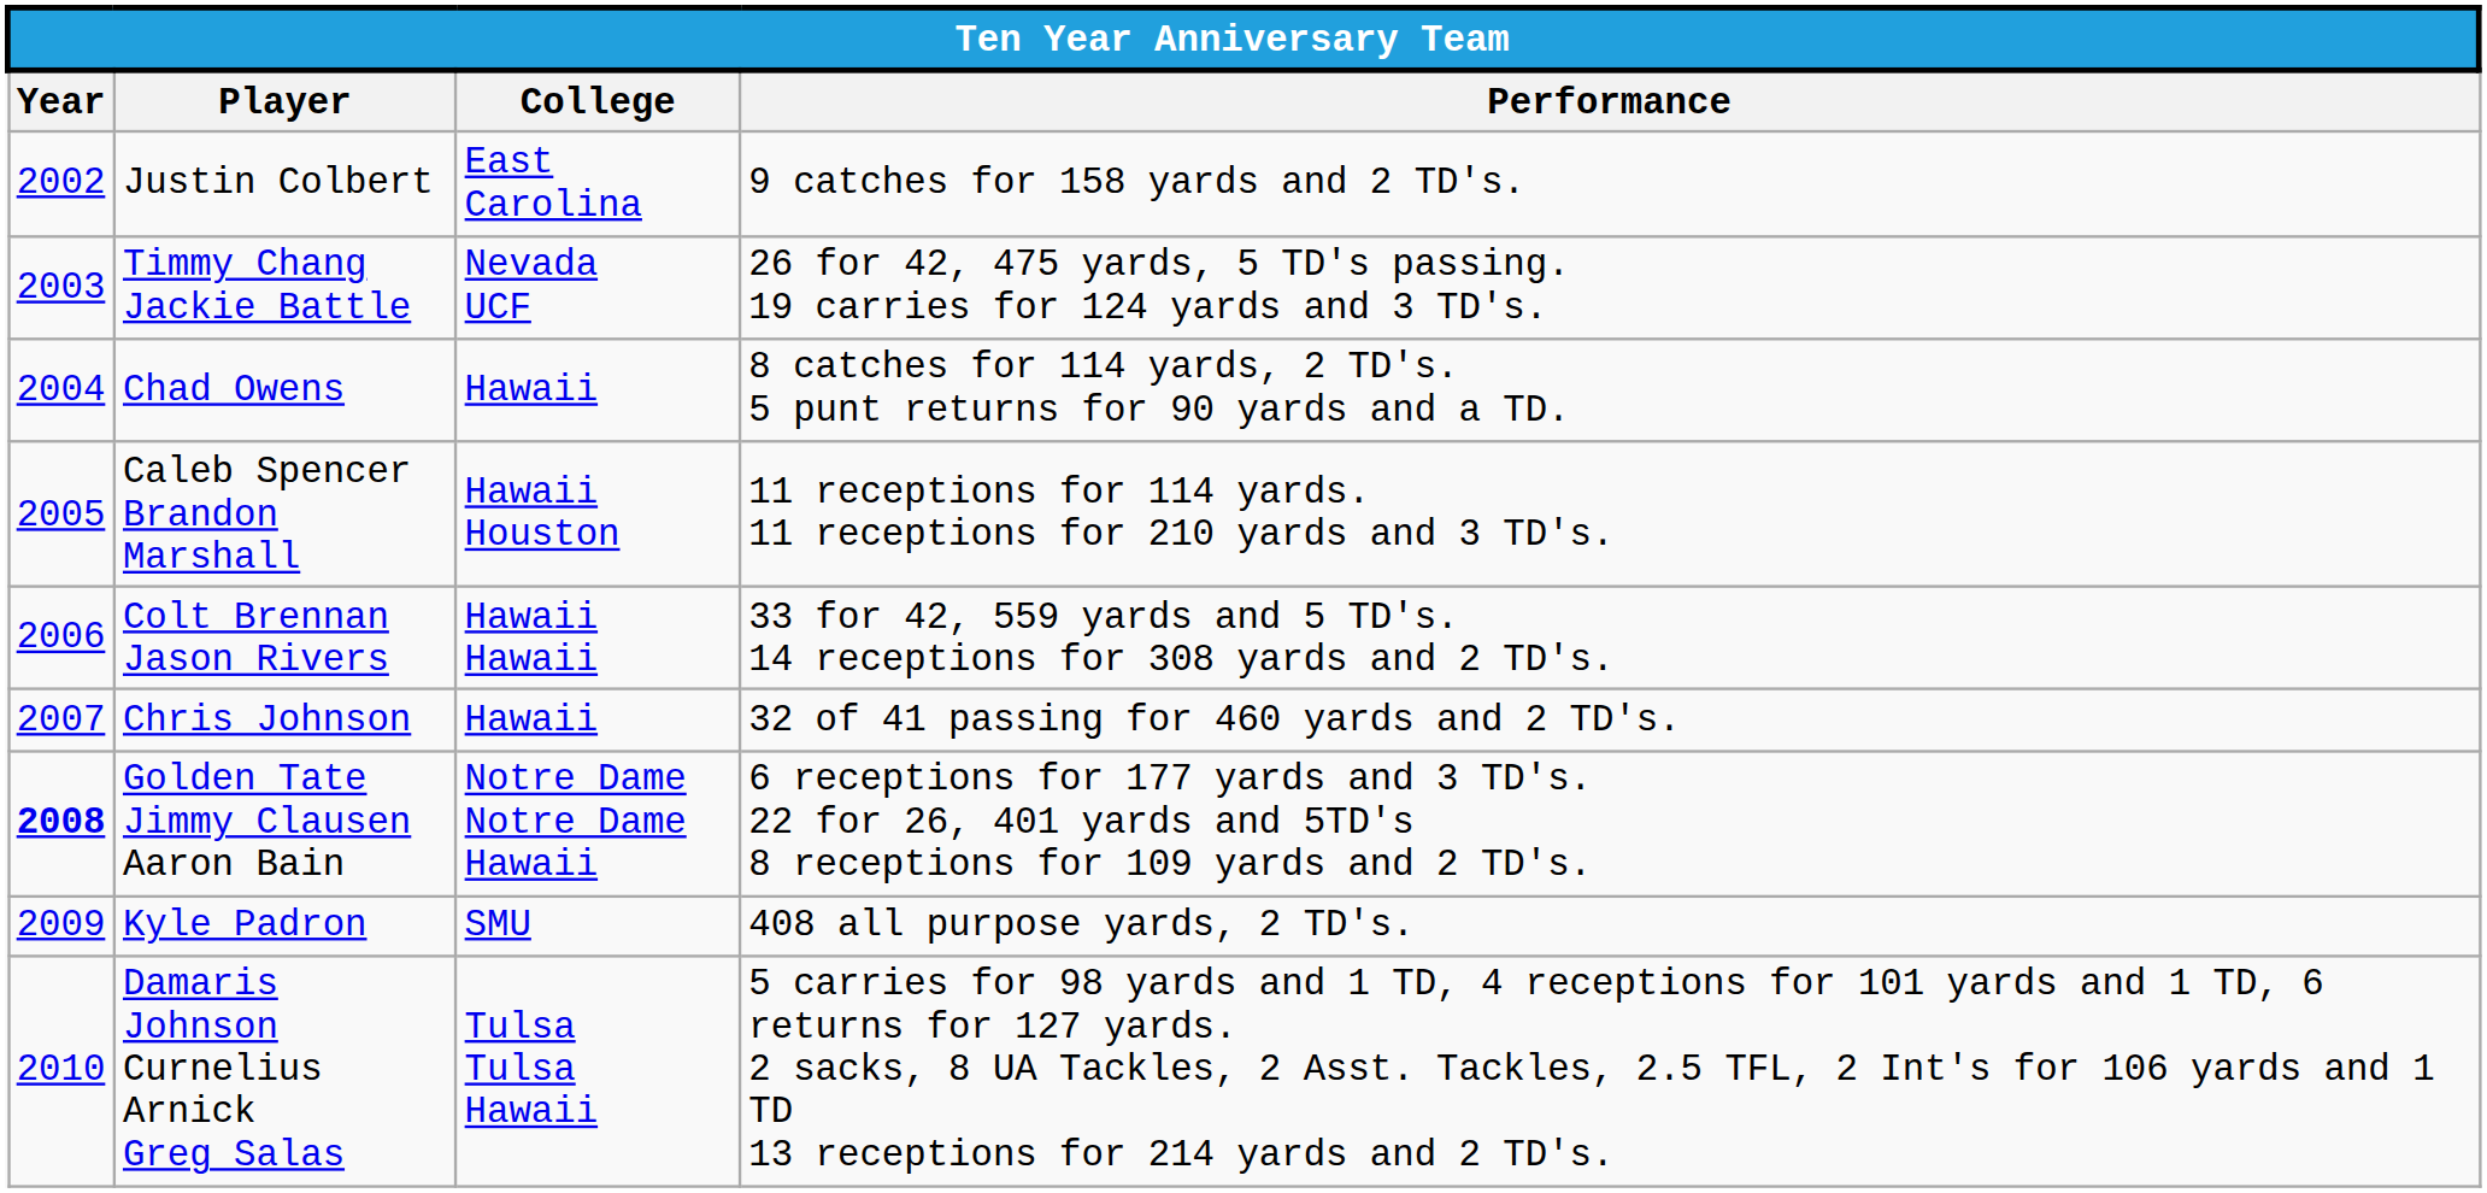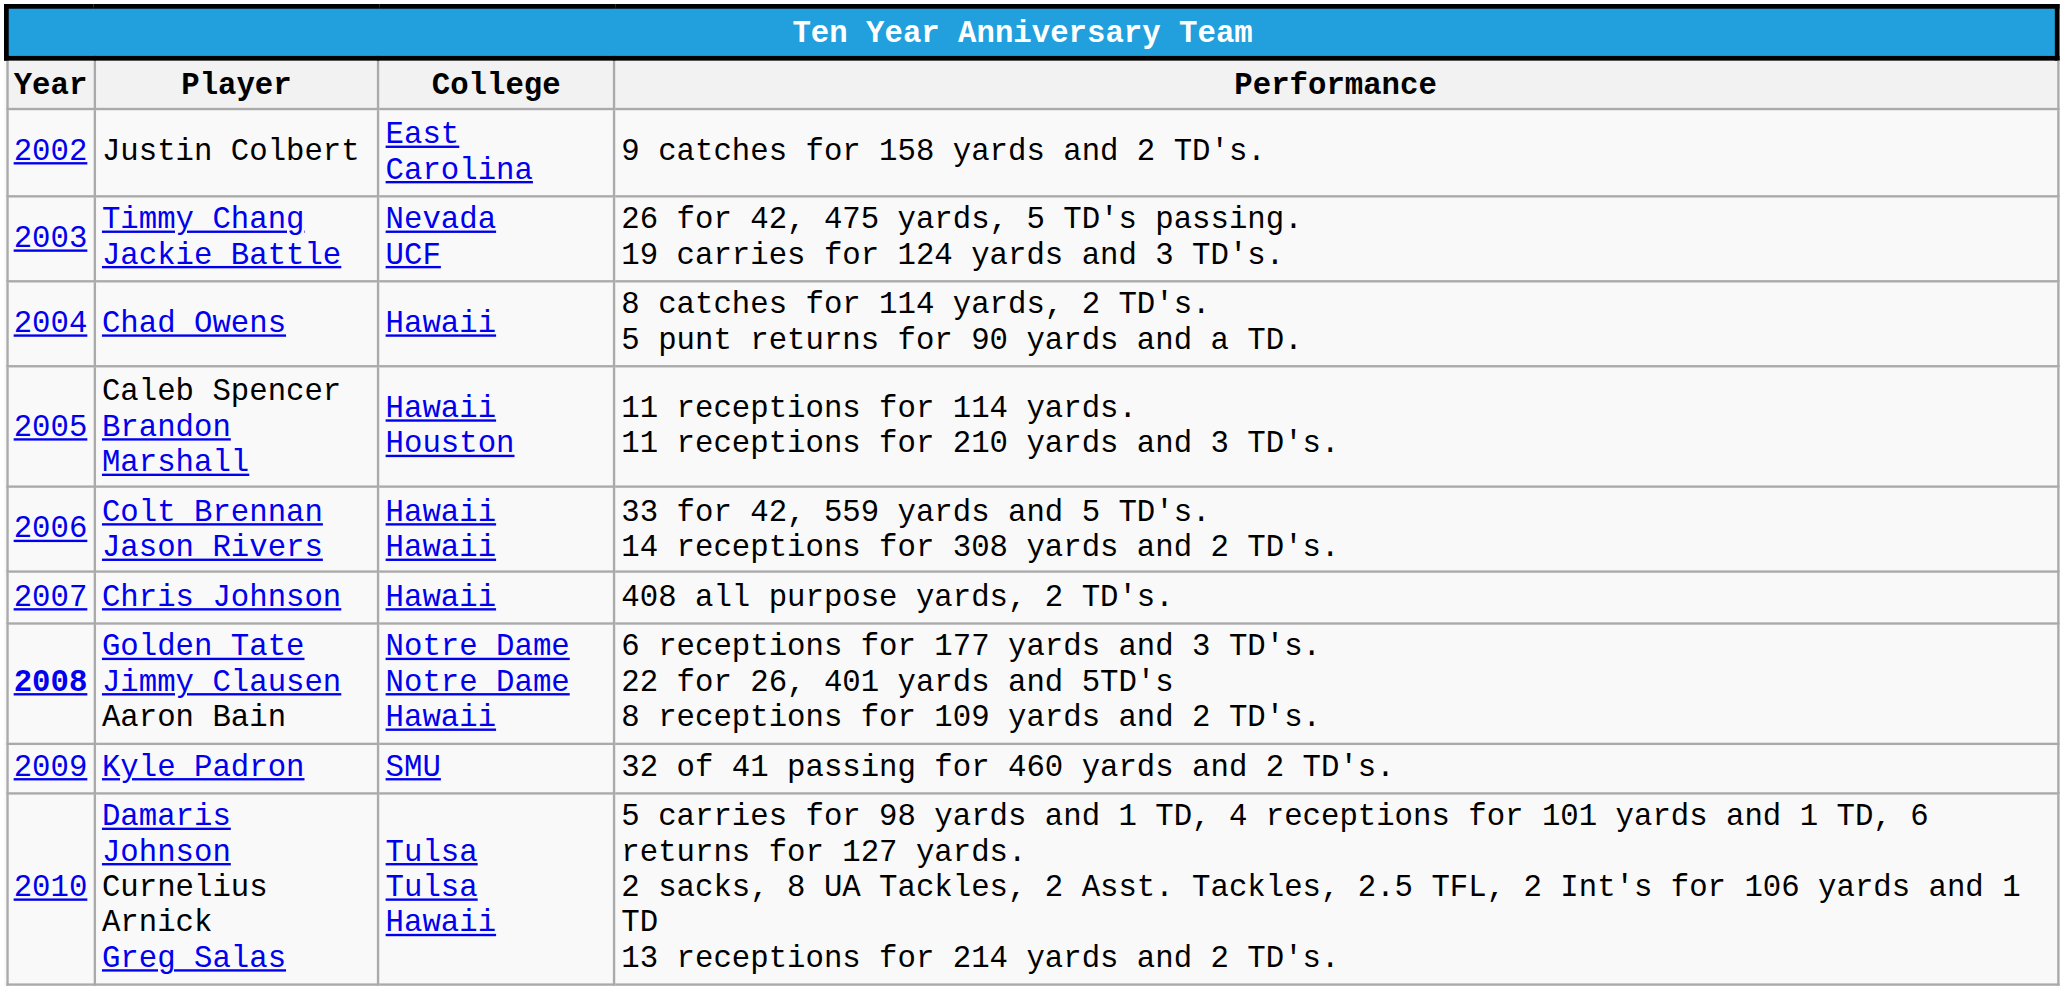Chris Johnson | Performance: 32 of 41 passing for 460 yards and 2 TD's. -> 408 all purpose yards, 2 TD's.
Kyle Padron | Performance: 408 all purpose yards, 2 TD's. -> 32 of 41 passing for 460 yards and 2 TD's.
